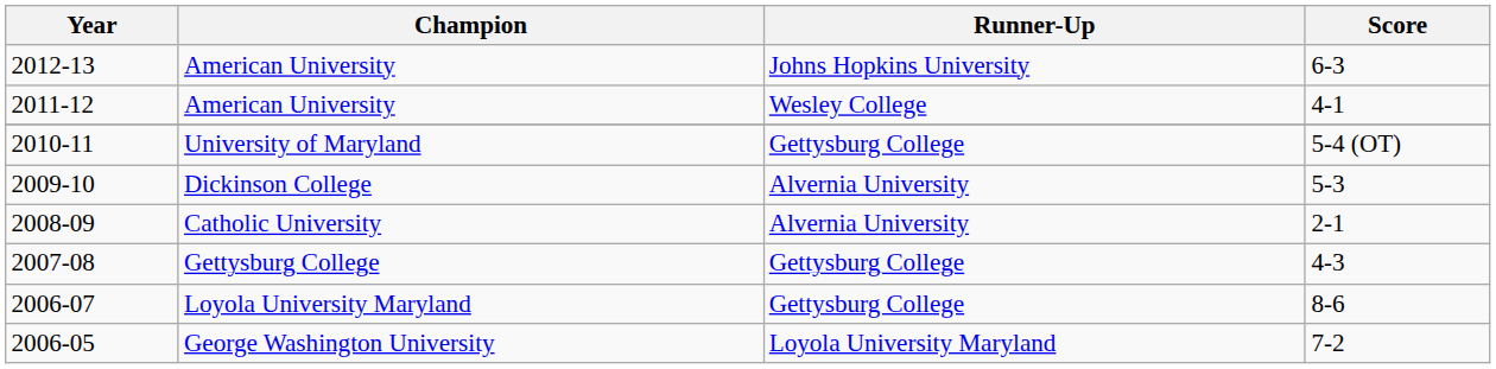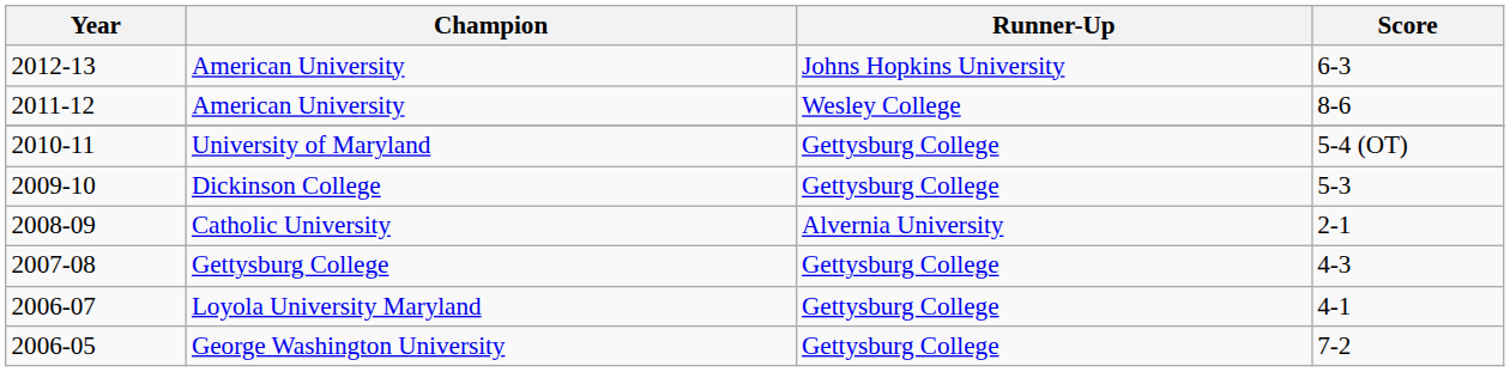2011-12 | Score: 4-1 -> 8-6
2009-10 | Runner-Up: Alvernia University -> Gettysburg College
2006-07 | Score: 8-6 -> 4-1
2006-05 | Runner-Up: Loyola University Maryland -> Gettysburg College
